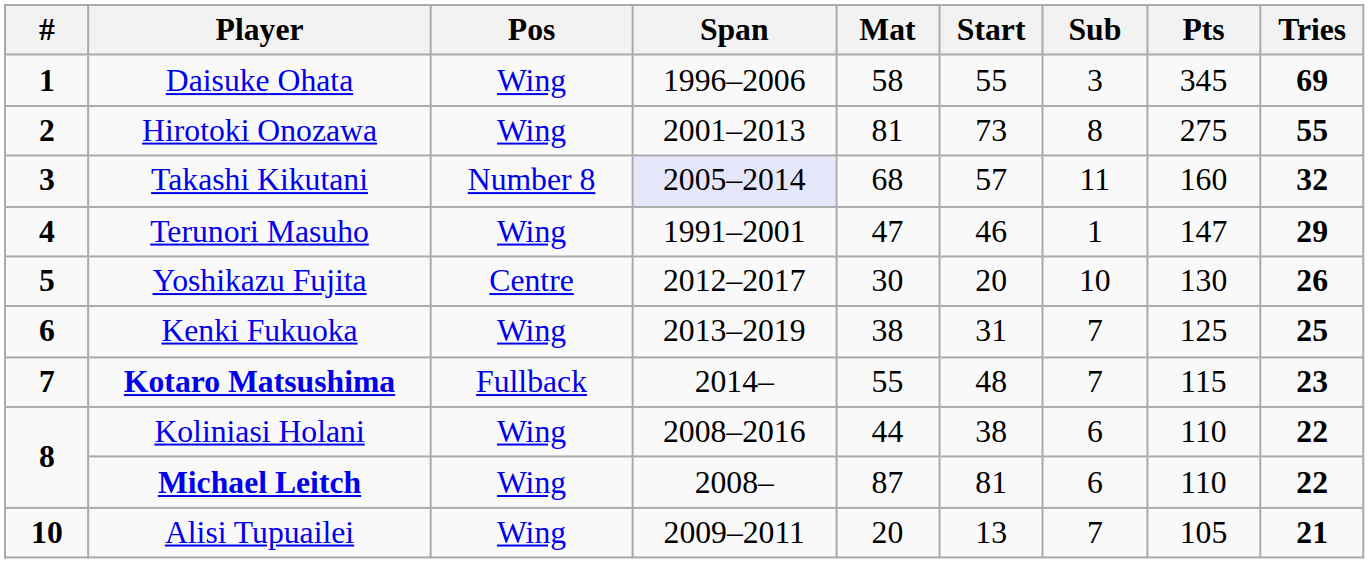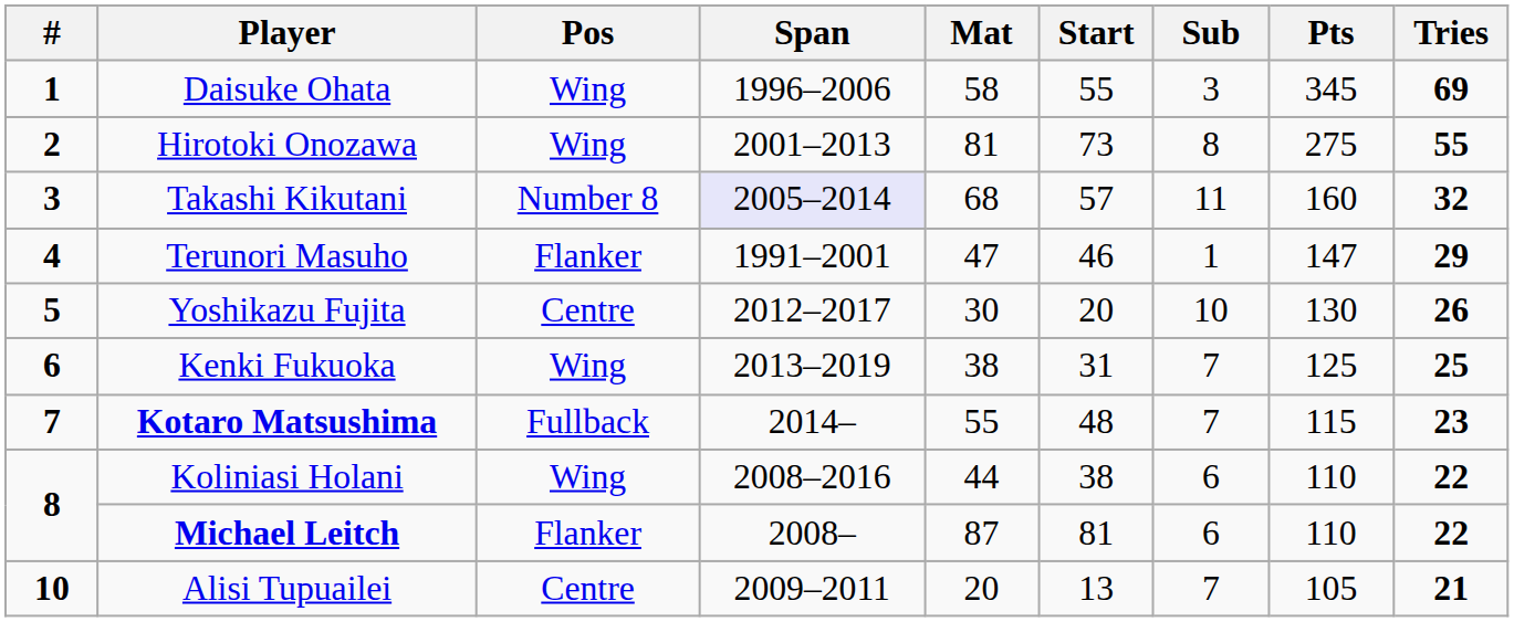Terunori Masuho | Pos: Wing -> Flanker
Michael Leitch | Pos: Wing -> Flanker
Alisi Tupuailei | Pos: Wing -> Centre
